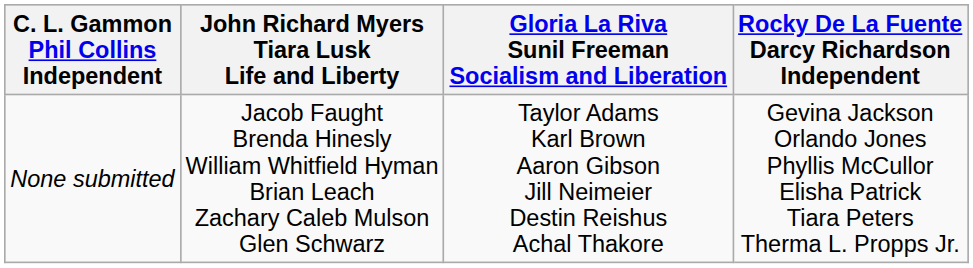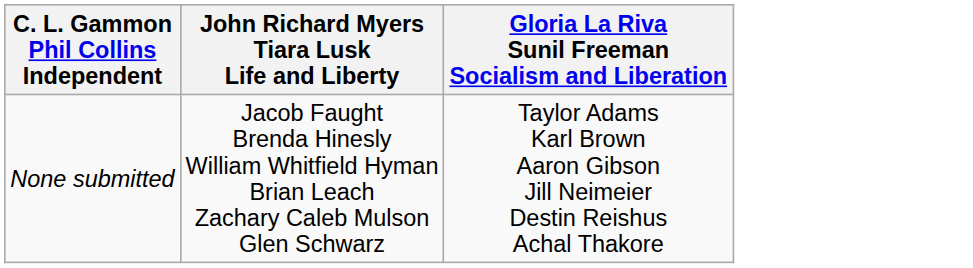- column: Rocky De La Fuente Darcy Richardson Independent | Gevina Jackson Orlando Jones Phyllis McCullor Elisha Patrick Tiara Peters Therma L. Propps Jr.
